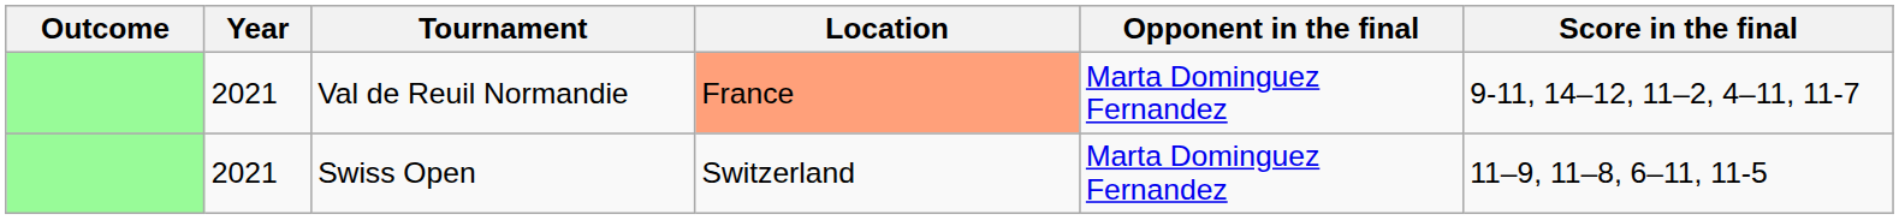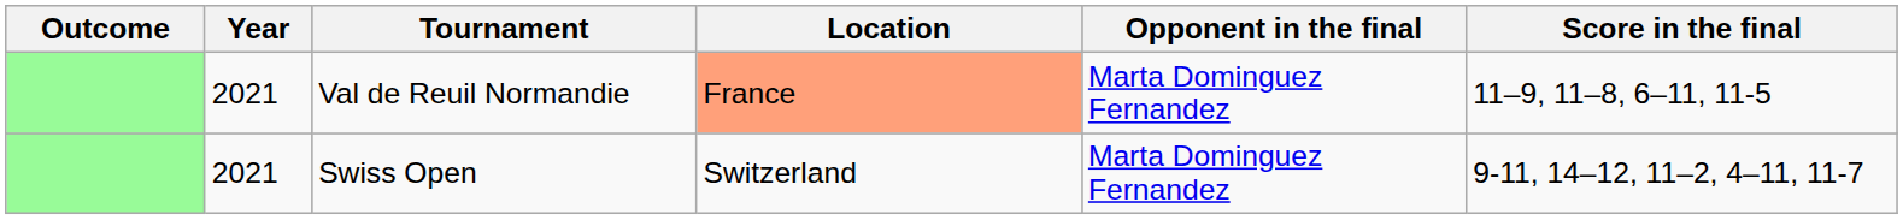Val de Reuil Normandie | Score in the final: 9-11, 14–12, 11–2, 4–11, 11-7 -> 11–9, 11–8, 6–11, 11-5
Swiss Open | Score in the final: 11–9, 11–8, 6–11, 11-5 -> 9-11, 14–12, 11–2, 4–11, 11-7
